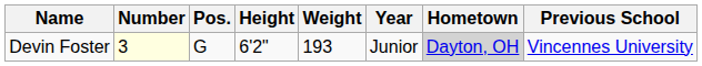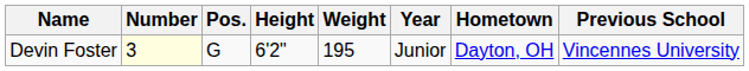Devin Foster | Weight: 193 -> 195
Devin Foster | Hometown: lightgrey background -> no background
